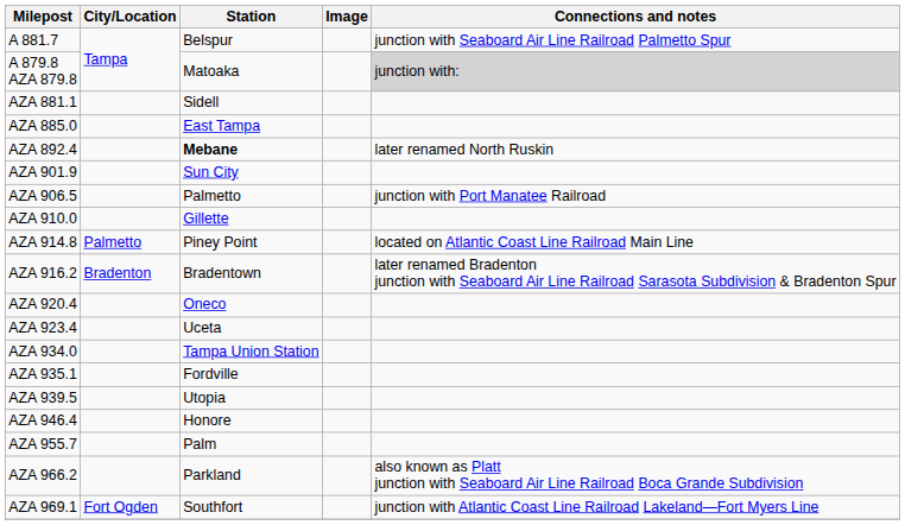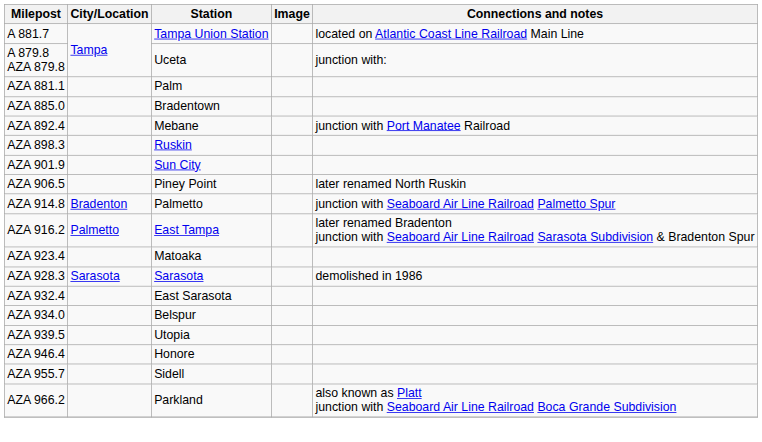A 881.7 | Station: Belspur -> Tampa Union Station
A 881.7 | Connections and notes: junction with Seaboard Air Line Railroad Palmetto Spur -> located on Atlantic Coast Line Railroad Main Line
A 879.8 AZA 879.8 | Station: Matoaka -> Uceta
A 879.8 AZA 879.8 | Connections and notes: lightgrey background -> no background
AZA 881.1 | Station: Sidell -> Palm
AZA 885.0 | Station: East Tampa -> Bradentown
AZA 892.4 | Station: bold -> normal
AZA 892.4 | Connections and notes: later renamed North Ruskin -> junction with Port Manatee Railroad
+ row: AZA 898.3 | Ruskin
AZA 906.5 | Station: Palmetto -> Piney Point
AZA 906.5 | Connections and notes: junction with Port Manatee Railroad -> later renamed North Ruskin
- row: AZA 910.0 | Gillette
AZA 914.8 | City/Location: Palmetto -> Bradenton
AZA 914.8 | Station: Piney Point -> Palmetto
AZA 914.8 | Connections and notes: located on Atlantic Coast Line Railroad Main Line -> junction with Seaboard Air Line Railroad Palmetto Spur
AZA 916.2 | City/Location: Bradenton -> Palmetto
AZA 916.2 | Station: Bradentown -> East Tampa
- row: AZA 920.4 | Oneco
AZA 923.4 | Station: Uceta -> Matoaka
+ row: AZA 928.3 | Sarasota | Sarasota | demolished in 1986
+ row: AZA 932.4 | East Sarasota
AZA 934.0 | Station: Tampa Union Station -> Belspur
- row: AZA 935.1 | Fordville
AZA 955.7 | Station: Palm -> Sidell
- row: AZA 969.1 | Fort Ogden | Southfort | junction with Atlantic Coast Line Railroad Lakeland—Fort Myers Line
